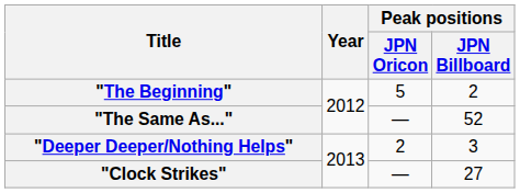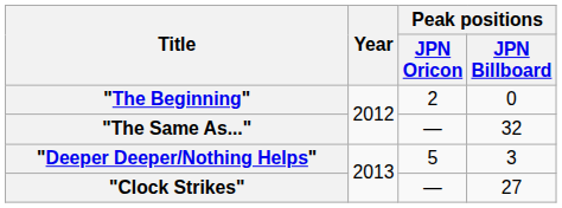"The Beginning" | Peak positions / JPN Oricon: 5 -> 2
"The Beginning" | Peak positions / JPN Billboard: 2 -> 0
"The Same As..." | Peak positions / JPN Billboard: 52 -> 32
"Deeper Deeper/Nothing Helps" | Peak positions / JPN Oricon: 2 -> 5
